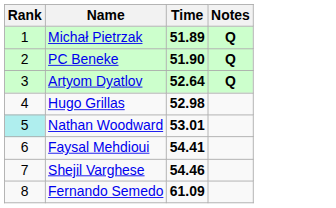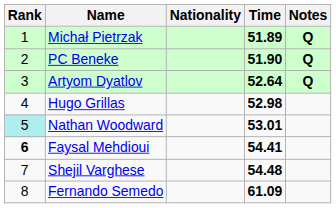+ column: Nationality
Faysal Mehdioui | Rank: normal -> bold
Shejil Varghese | Time: 54.46 -> 54.48
